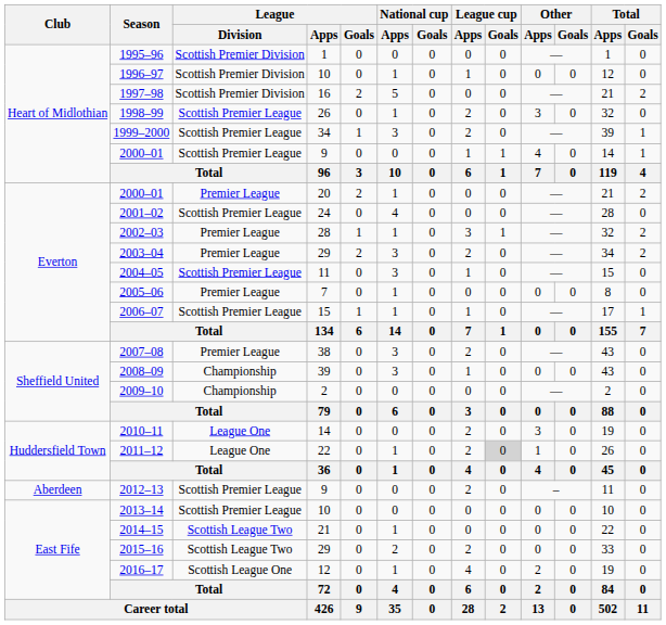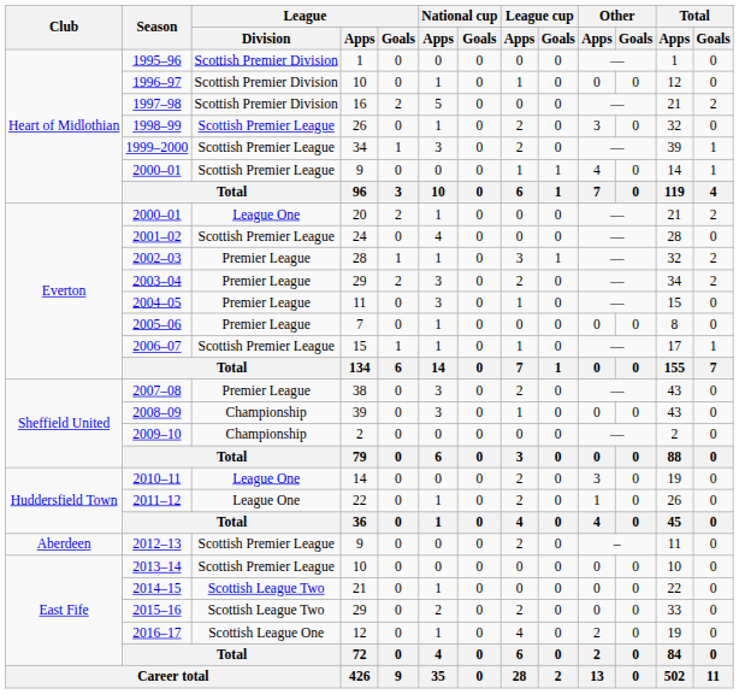2000–01 / 20 | League / Division: Premier League -> League One
2004–05 | League / Division: Scottish Premier League -> Premier League
2011–12 | League cup / Goals: lightgrey background -> no background
